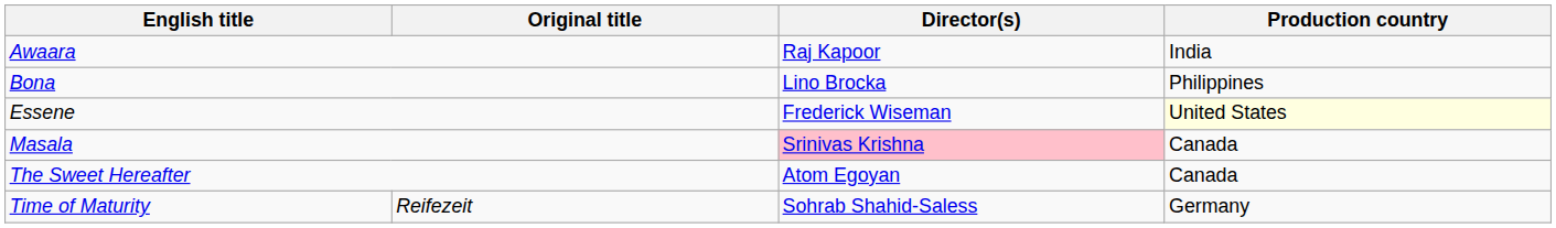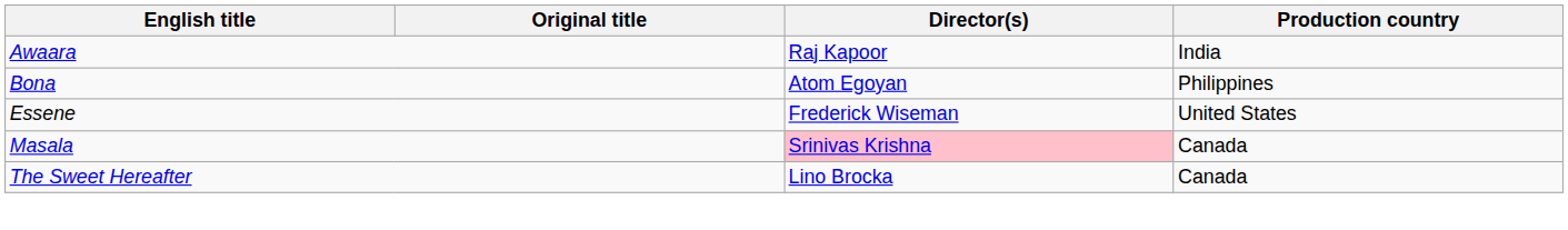Bona | Director(s): Lino Brocka -> Atom Egoyan
Essene | Production country: lightyellow background -> no background
The Sweet Hereafter | Director(s): Atom Egoyan -> Lino Brocka
- row: Time of Maturity | Reifezeit | Sohrab Shahid-Saless | Germany
